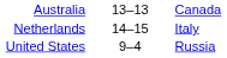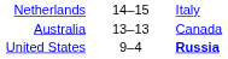rows swapped: Australia <-> Netherlands
United States | column 3: normal -> bold
